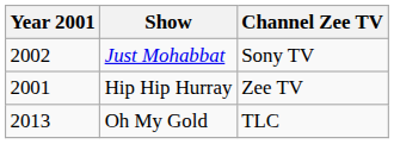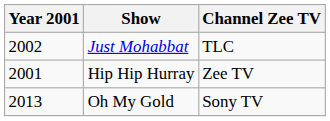Just Mohabbat | Channel Zee TV: Sony TV -> TLC
Oh My Gold | Channel Zee TV: TLC -> Sony TV
